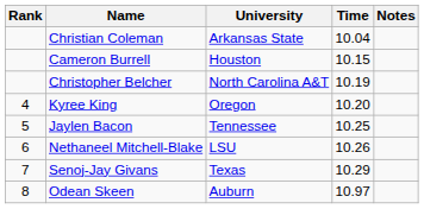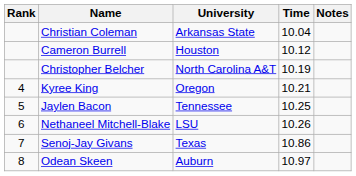Cameron Burrell | Time: 10.15 -> 10.12
Kyree King | Time: 10.20 -> 10.21
Senoj-Jay Givans | Time: 10.29 -> 10.86
